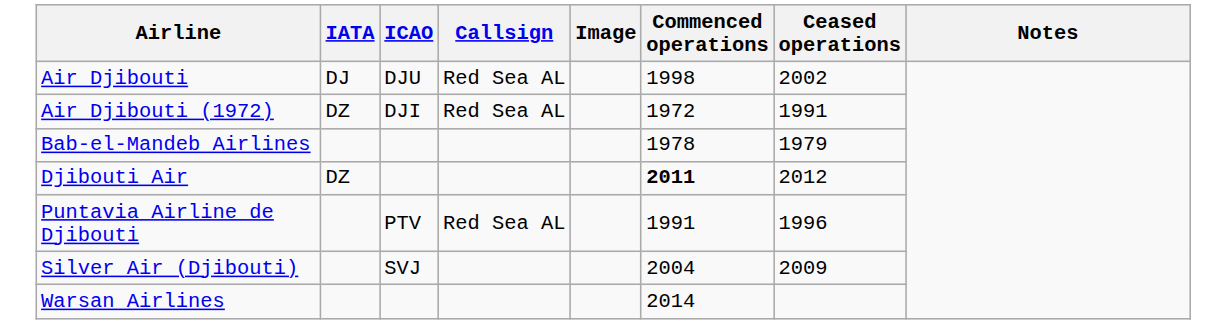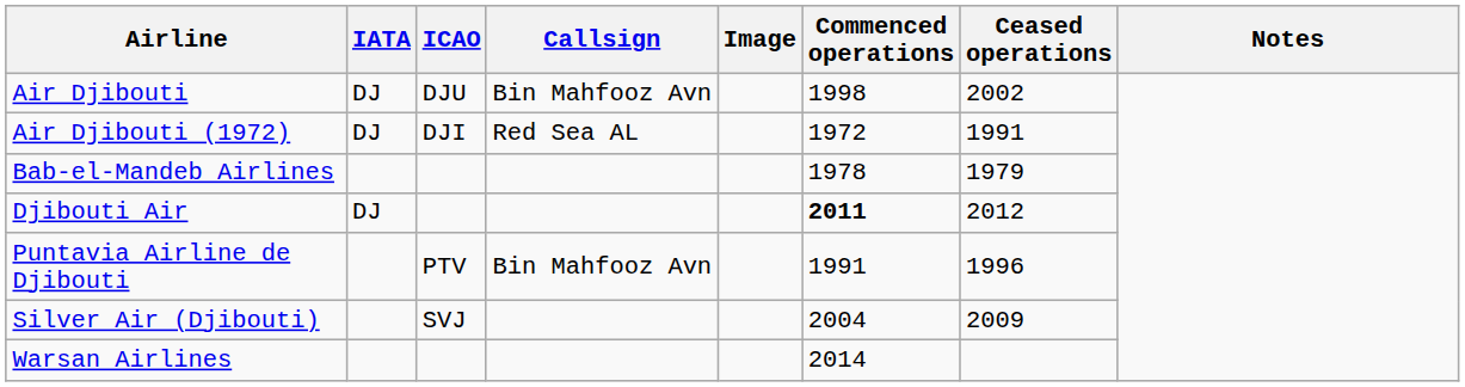Air Djibouti | Callsign: Red Sea AL -> Bin Mahfooz Avn
Air Djibouti (1972) | IATA: DZ -> DJ
Djibouti Air | IATA: DZ -> DJ
Puntavia Airline de Djibouti | Callsign: Red Sea AL -> Bin Mahfooz Avn
